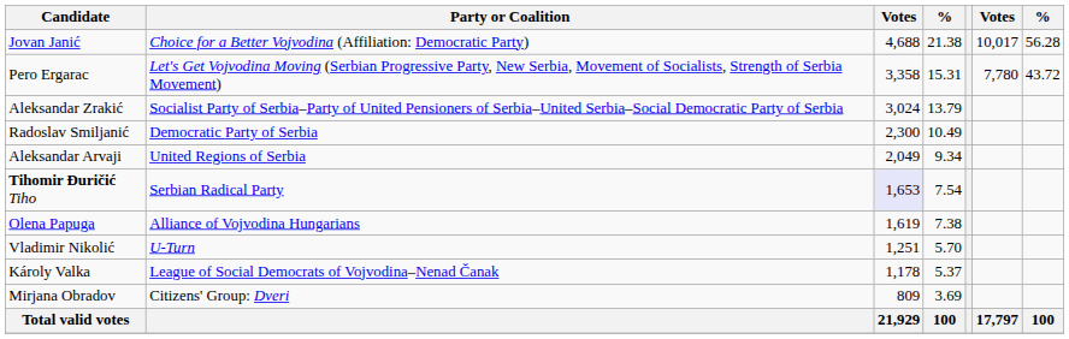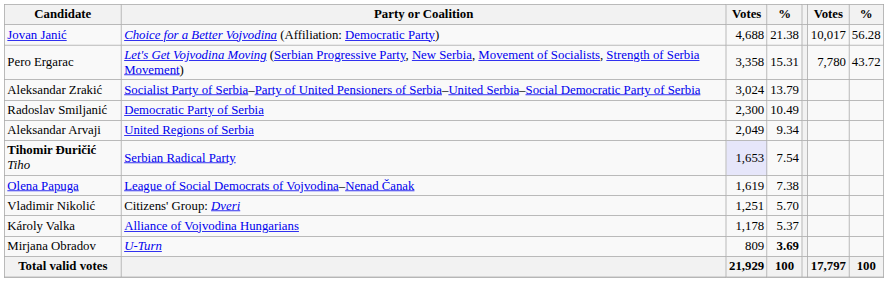Olena Papuga | Party or Coalition: Alliance of Vojvodina Hungarians -> League of Social Democrats of Vojvodina–Nenad Čanak
Vladimir Nikolić | Party or Coalition: U-Turn -> Citizens' Group: Dveri
Károly Valka | Party or Coalition: League of Social Democrats of Vojvodina–Nenad Čanak -> Alliance of Vojvodina Hungarians
Mirjana Obradov | Party or Coalition: Citizens' Group: Dveri -> U-Turn
Mirjana Obradov | column 4: normal -> bold
